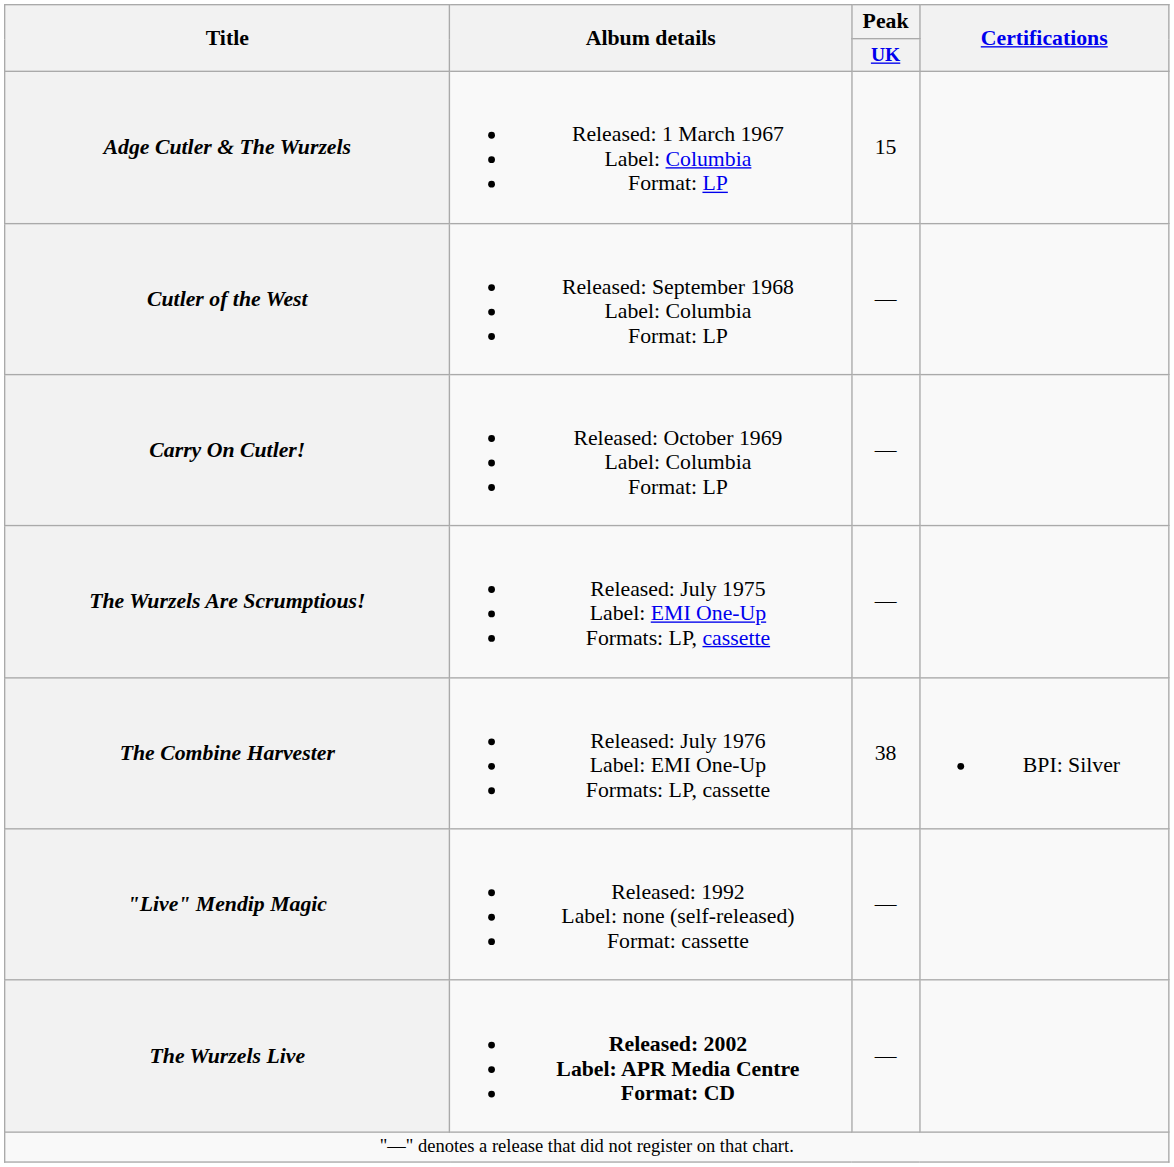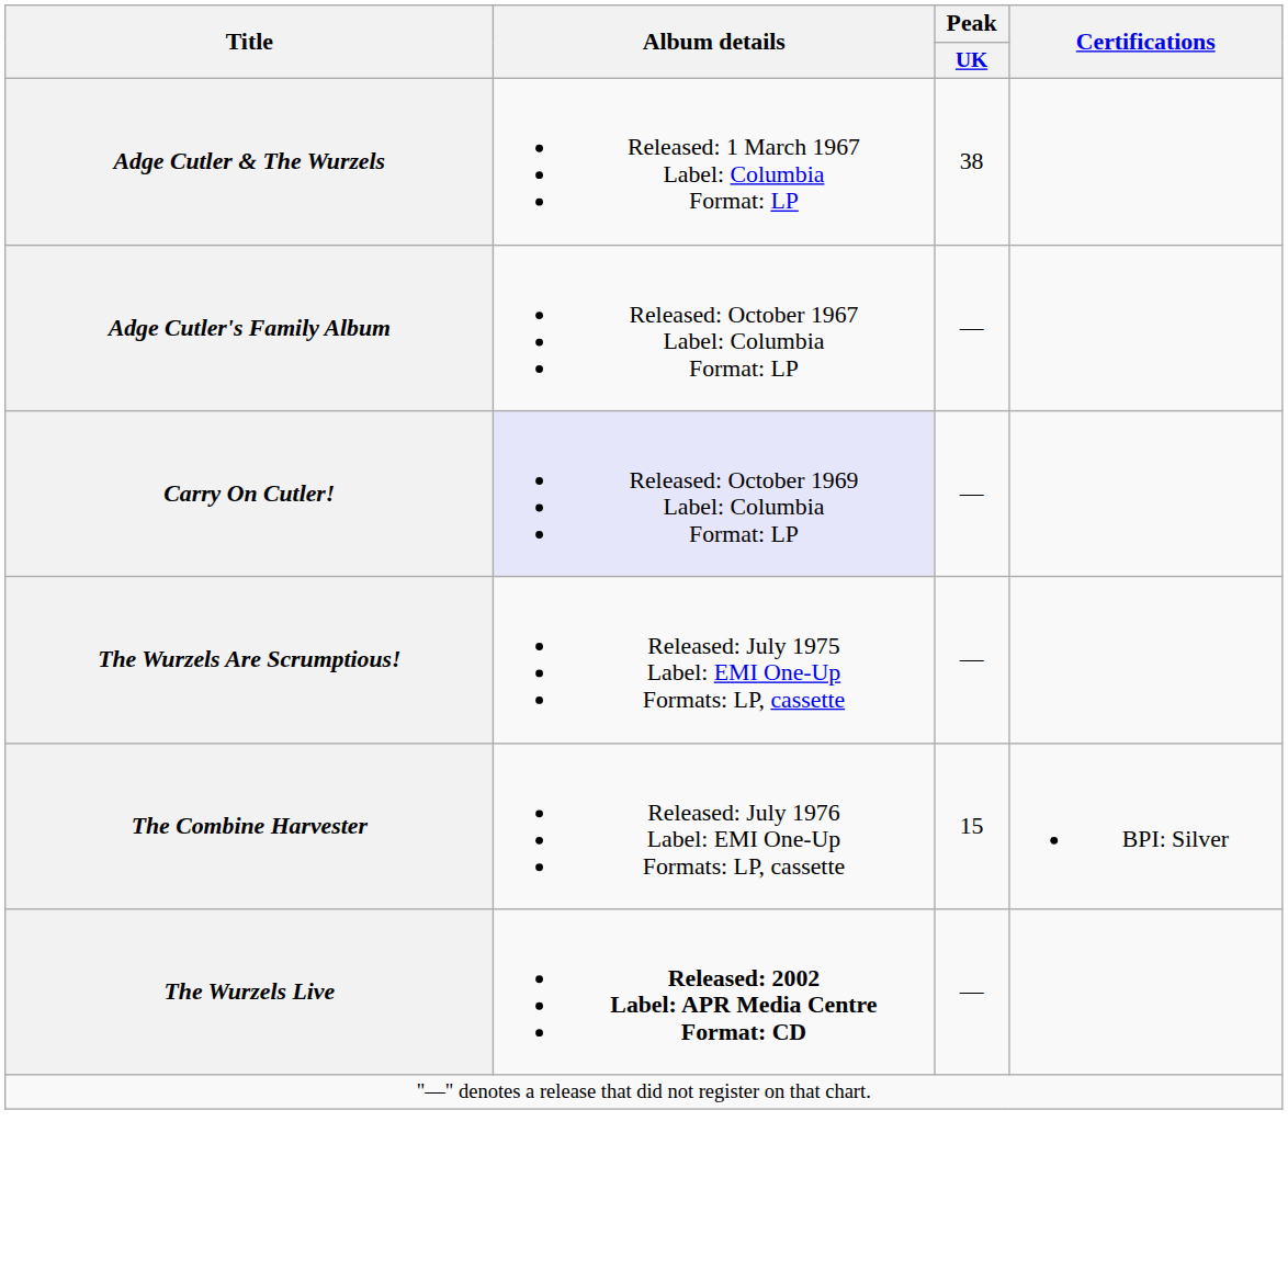Adge Cutler & The Wurzels | Peak / UK: 15 -> 38
+ row: Adge Cutler's Family Album | Released: October 1967 Label: Columbia Format: LP | —
- row: Cutler of the West | Released: September 1968 Label: Columbia Format: LP | —
Carry On Cutler! | Album details: no background -> lavender background
The Combine Harvester | Peak / UK: 38 -> 15
- row: "Live" Mendip Magic | Released: 1992 Label: none (self-released) Format: cassette | —
